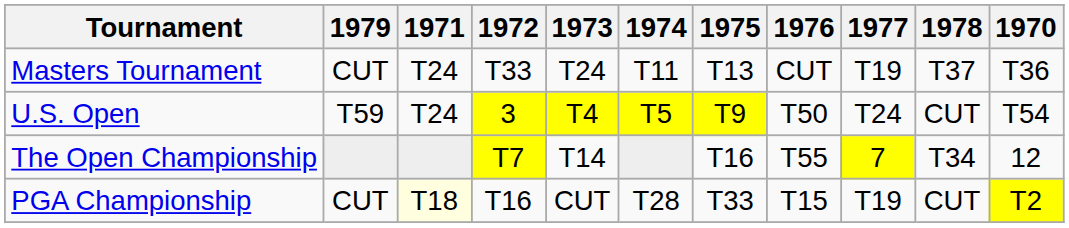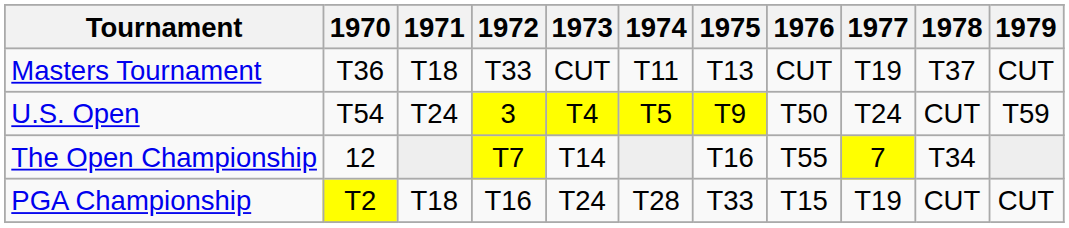columns swapped: 1970 <-> 1979
Masters Tournament | 1971: T24 -> T18
Masters Tournament | 1973: T24 -> CUT
PGA Championship | 1971: lightyellow background -> no background
PGA Championship | 1973: CUT -> T24
